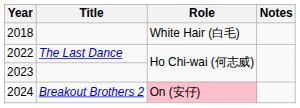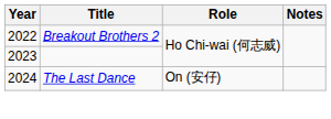- row: 2018 | White Hair (白毛)
2022 | Title: The Last Dance -> Breakout Brothers 2
2024 | Title: Breakout Brothers 2 -> The Last Dance
2024 | Role: pink background -> no background
